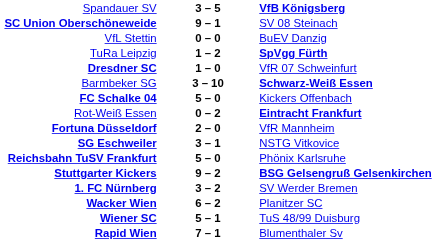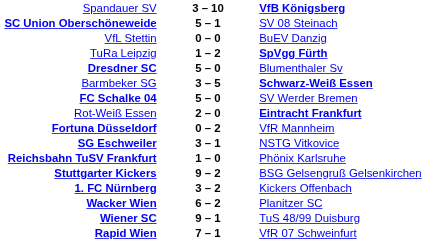Spandauer SV | column 2: 3 – 5 -> 3 – 10
SC Union Oberschöneweide | column 2: 9 – 1 -> 5 – 1
Dresdner SC | column 2: 1 – 0 -> 5 – 0
Dresdner SC | column 3: VfR 07 Schweinfurt -> Blumenthaler Sv
Barmbeker SG | column 2: 3 – 10 -> 3 – 5
FC Schalke 04 | column 3: Kickers Offenbach -> SV Werder Bremen
Rot-Weiß Essen | column 2: 0 – 2 -> 2 – 0
Fortuna Düsseldorf | column 2: 2 – 0 -> 0 – 2
Reichsbahn TuSV Frankfurt | column 2: 5 – 0 -> 1 – 0
Stuttgarter Kickers | column 3: bold -> normal
1. FC Nürnberg | column 3: SV Werder Bremen -> Kickers Offenbach
Wiener SC | column 2: 5 – 1 -> 9 – 1
Rapid Wien | column 3: Blumenthaler Sv -> VfR 07 Schweinfurt
